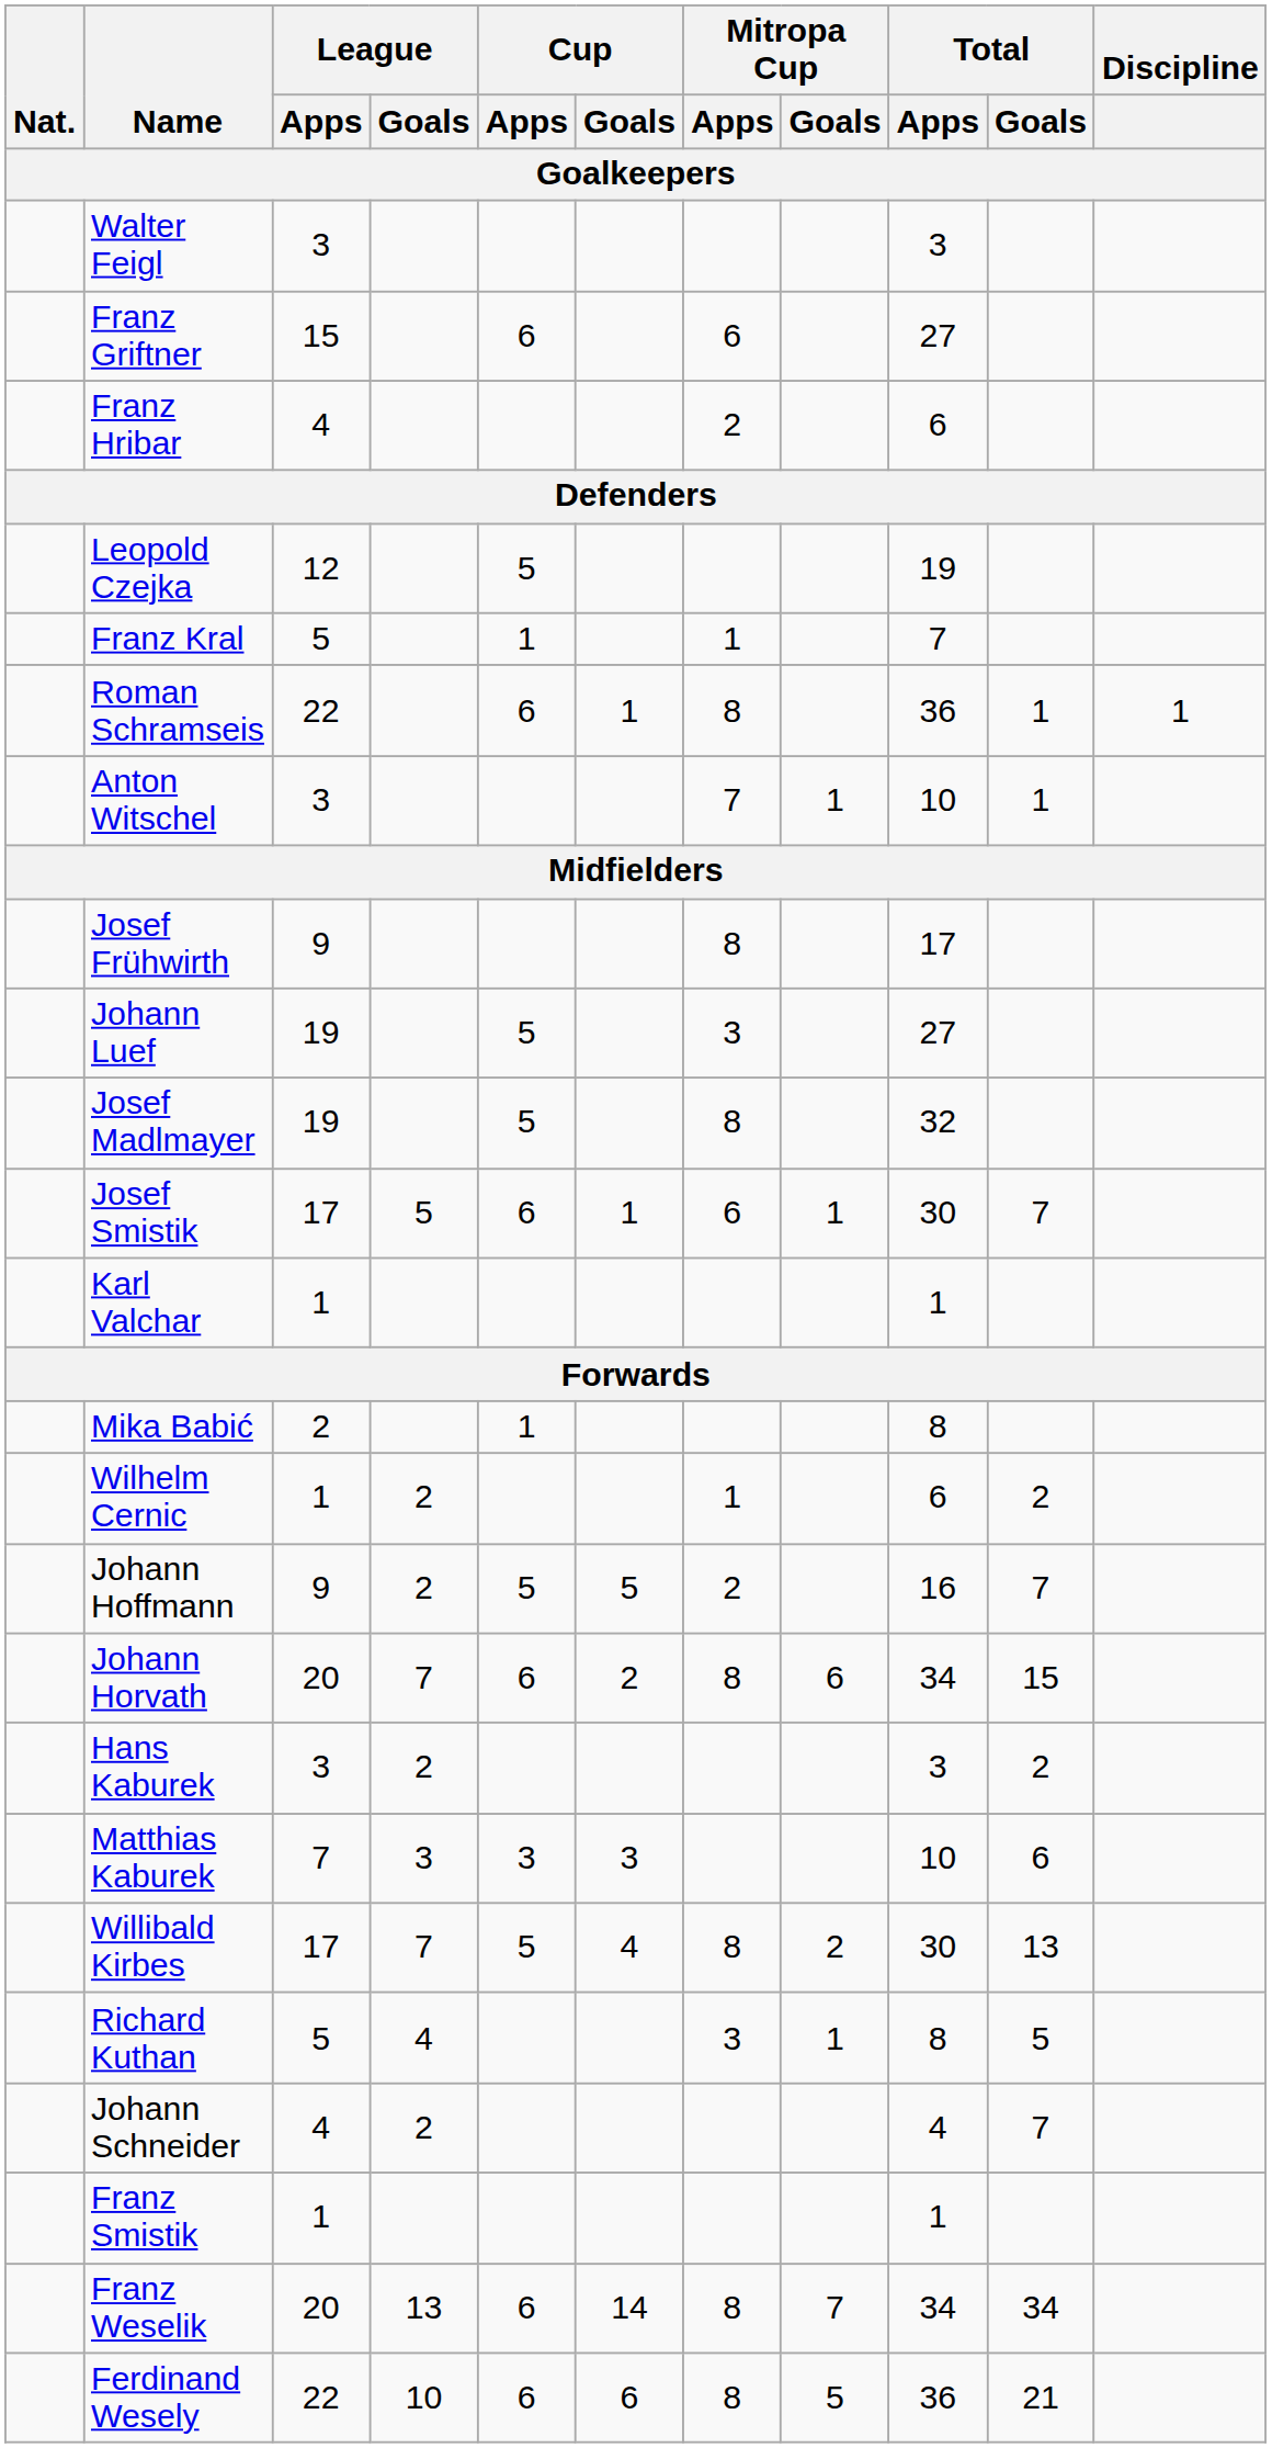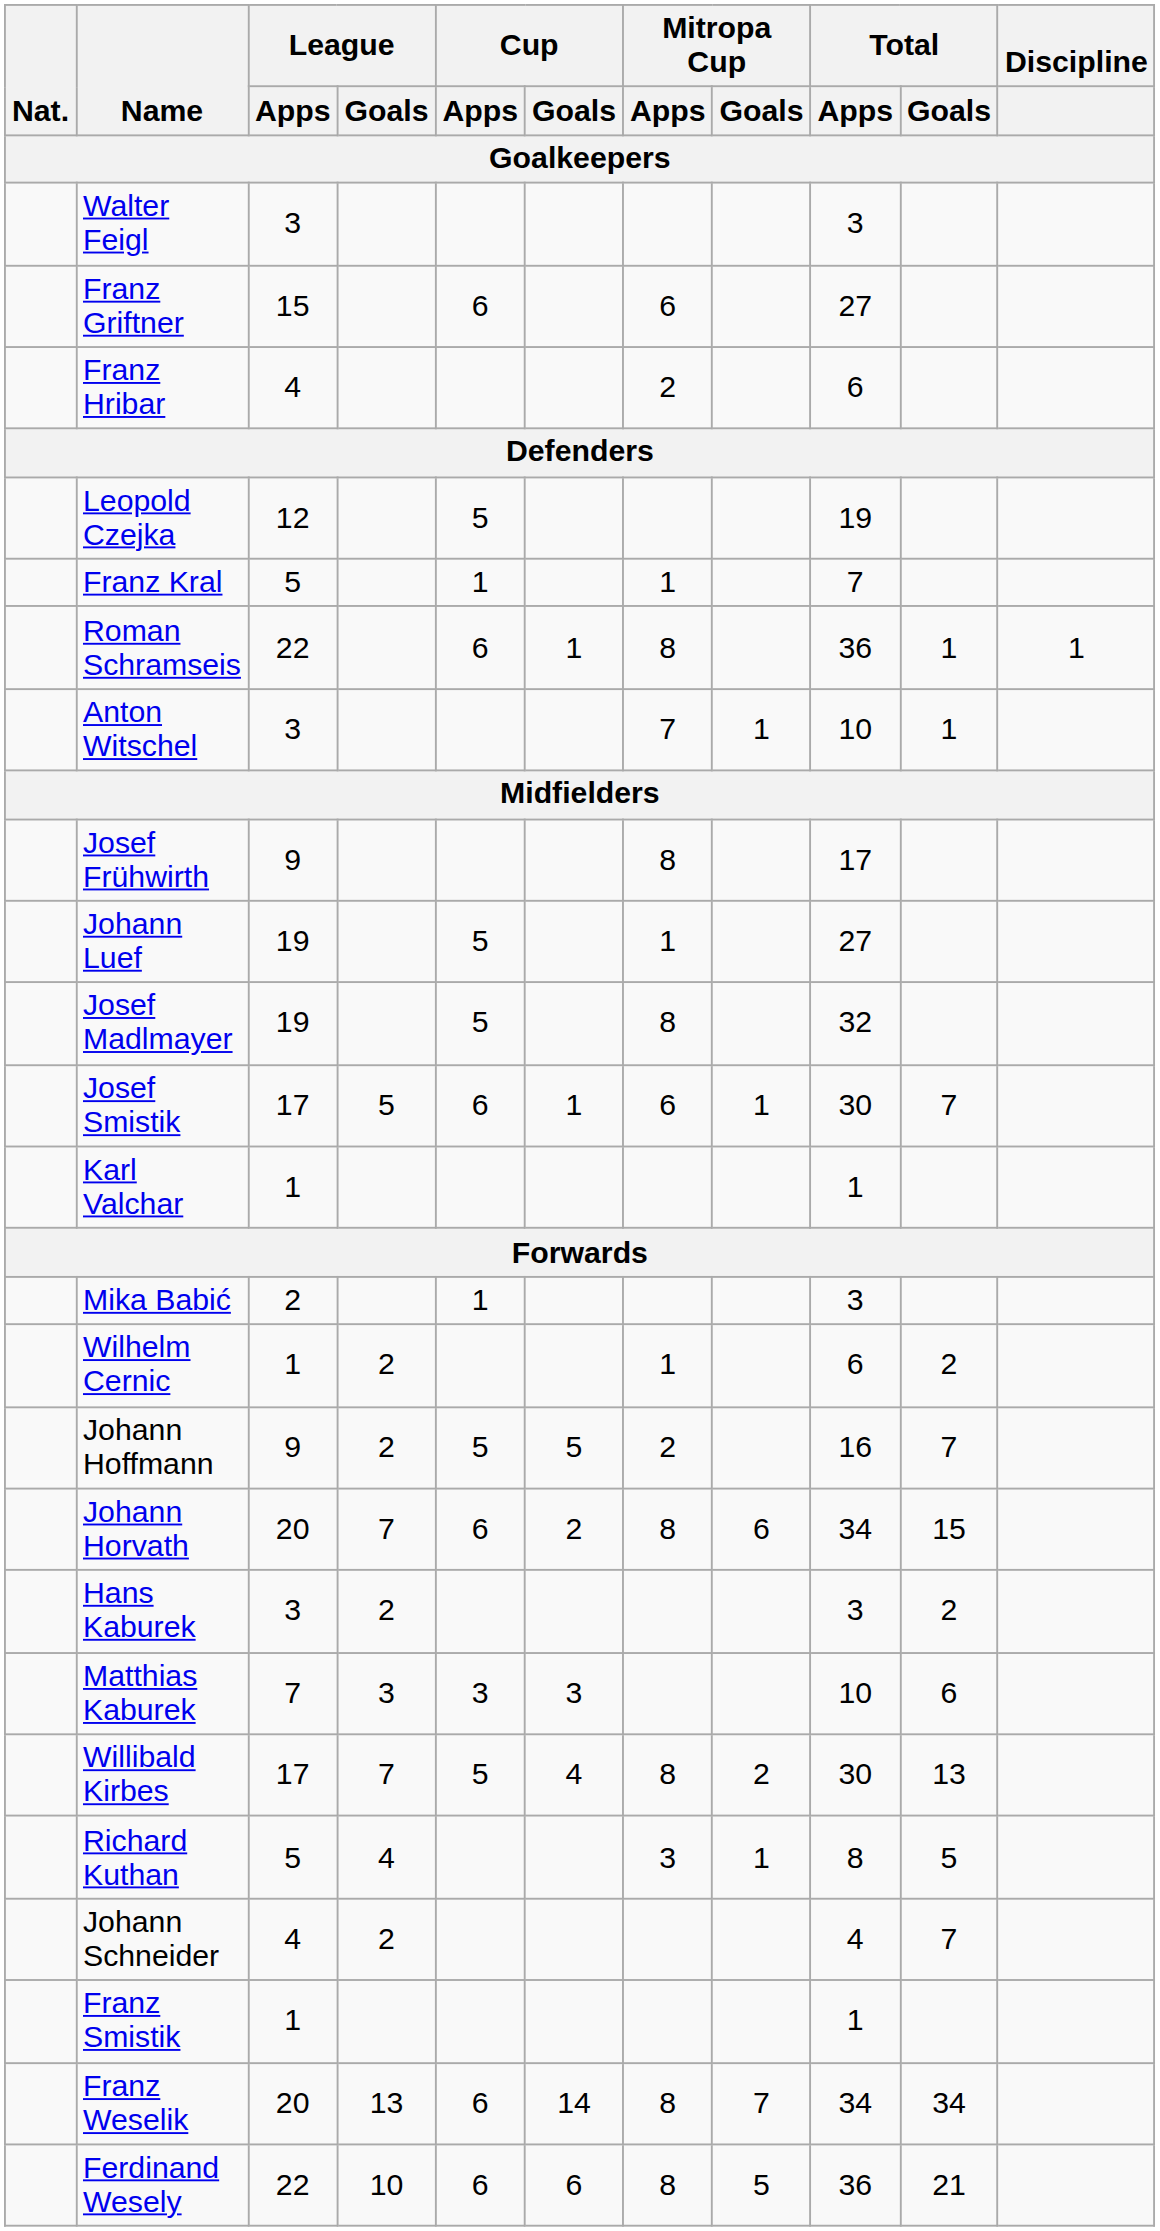Johann Luef | Mitropa Cup / Apps: 3 -> 1
Mika Babić | Total / Apps: 8 -> 3
